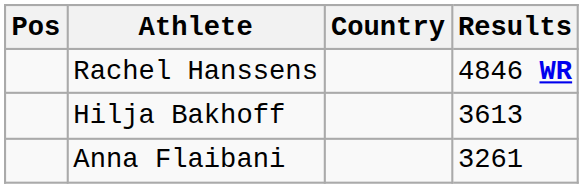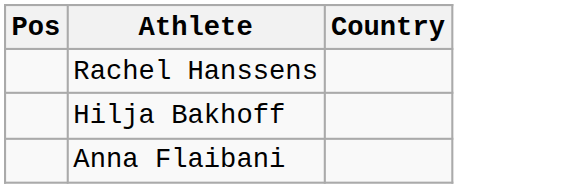- column: Results | 4846 WR | 3613 | 3261
